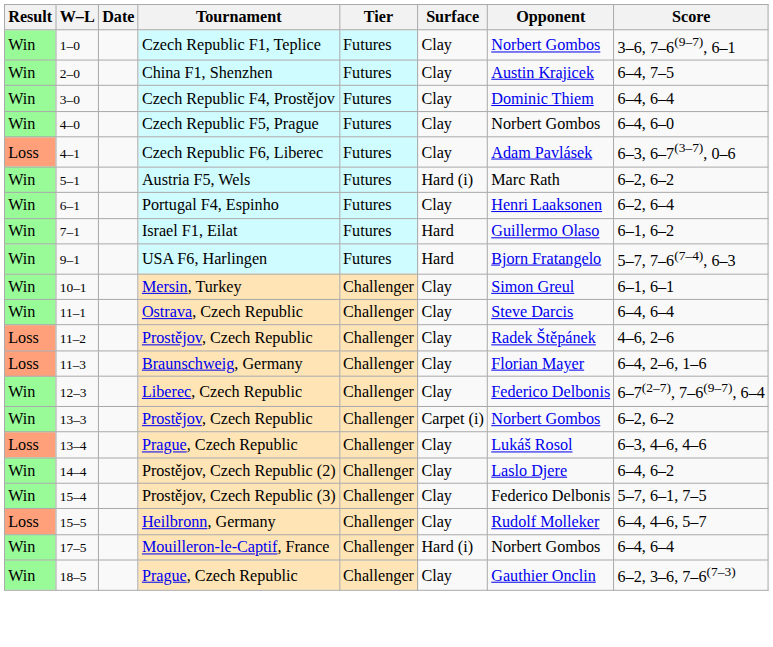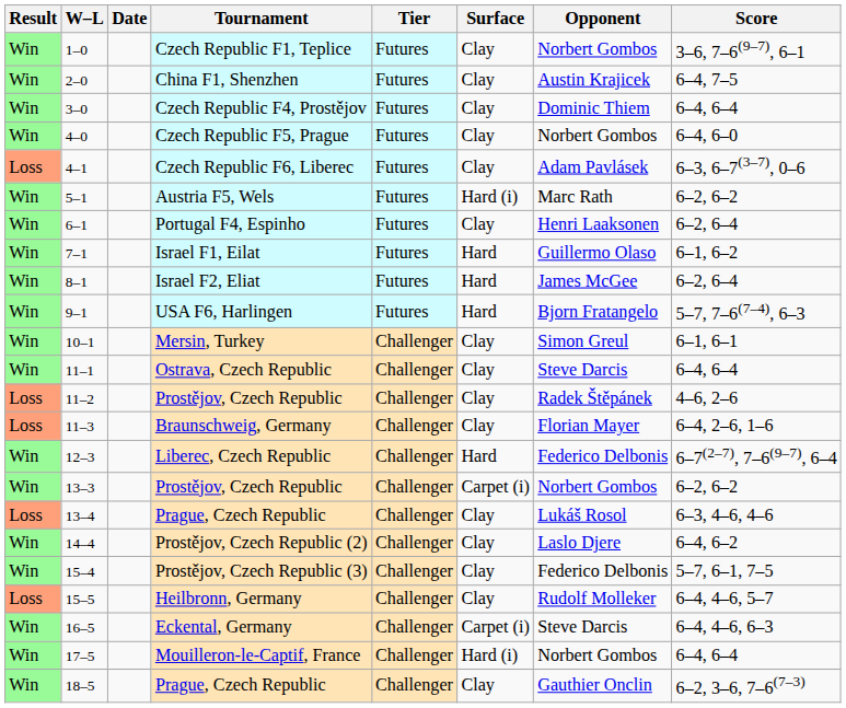+ row: Win | 8–1 | Israel F2, Eliat | Futures | Hard | James McGee | 6–2, 6–4
Liberec, Czech Republic | Surface: Clay -> Hard
+ row: Win | 16–5 | Eckental, Germany | Challenger | Carpet (i) | Steve Darcis | 6–4, 4–6, 6–3
